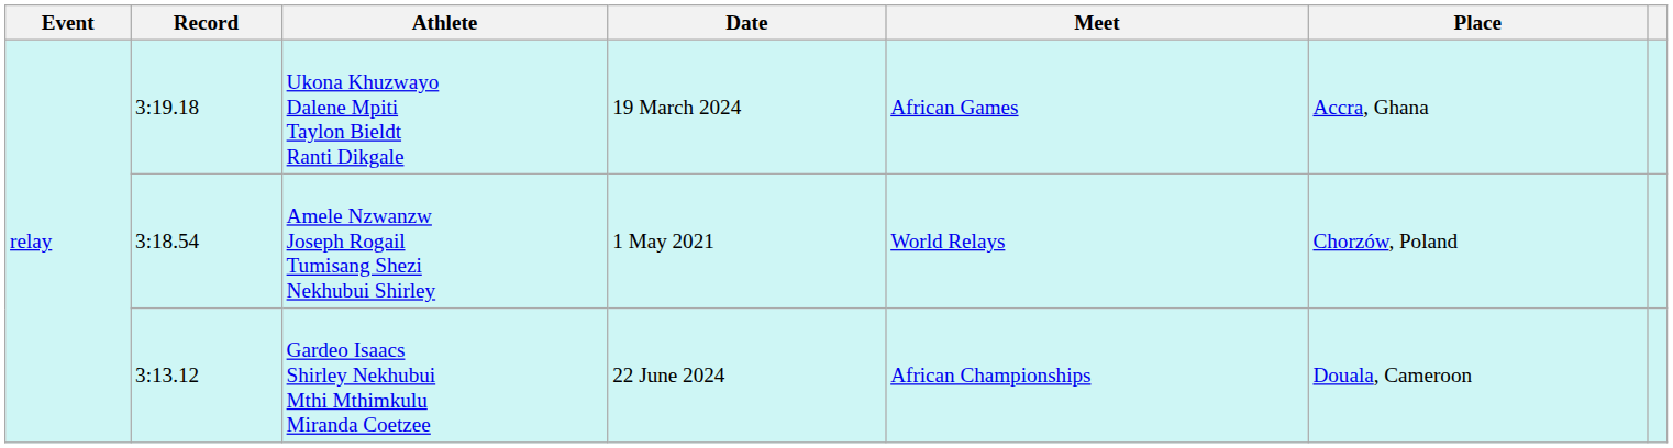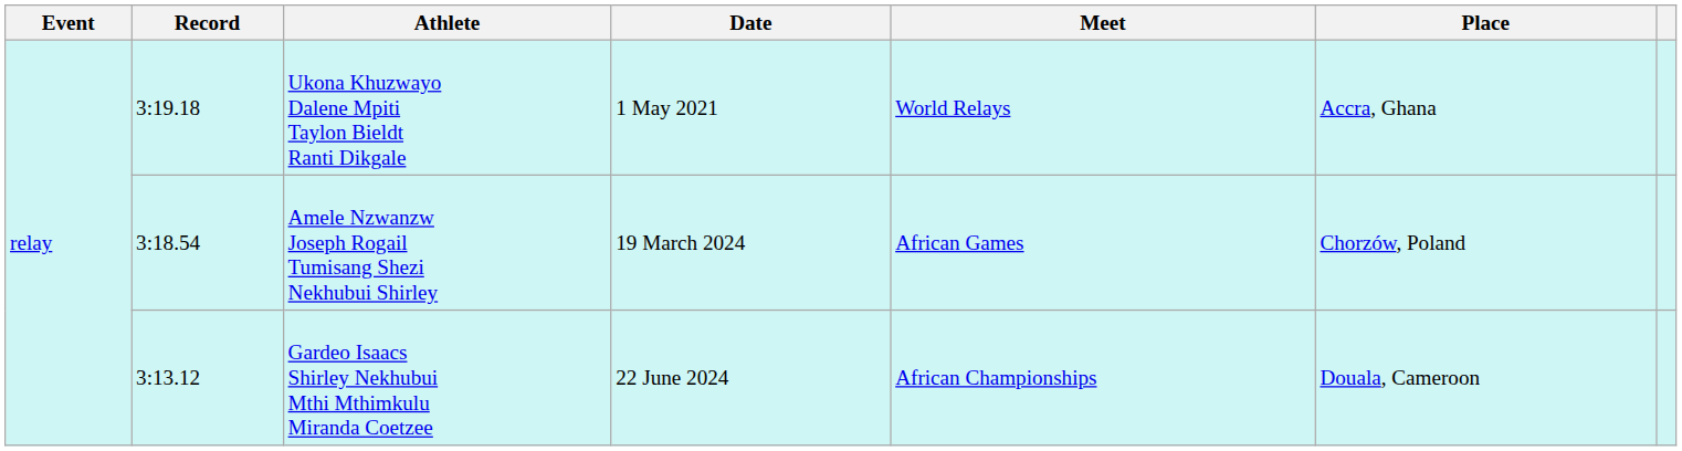Ukona Khuzwayo Dalene Mpiti Taylon Bieldt Ranti Dikgale | Date: 19 March 2024 -> 1 May 2021
Ukona Khuzwayo Dalene Mpiti Taylon Bieldt Ranti Dikgale | Meet: African Games -> World Relays
Amele Nzwanzw Joseph Rogail Tumisang Shezi Nekhubui Shirley | Date: 1 May 2021 -> 19 March 2024
Amele Nzwanzw Joseph Rogail Tumisang Shezi Nekhubui Shirley | Meet: World Relays -> African Games
